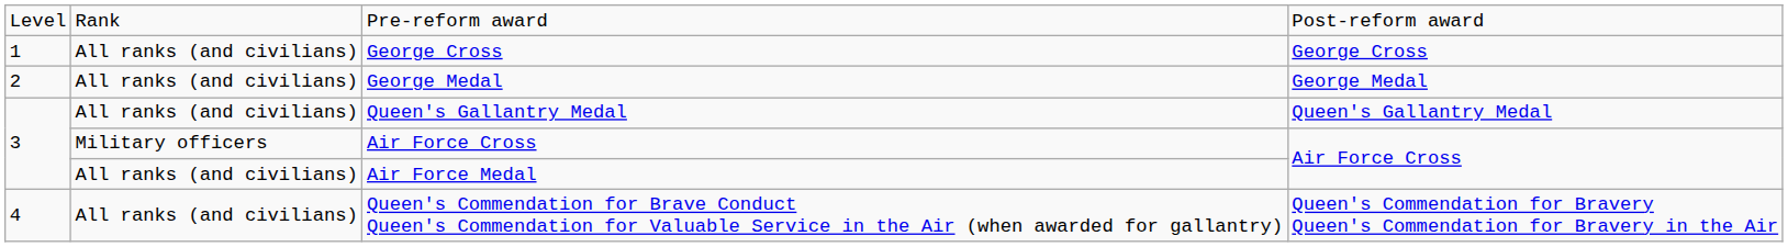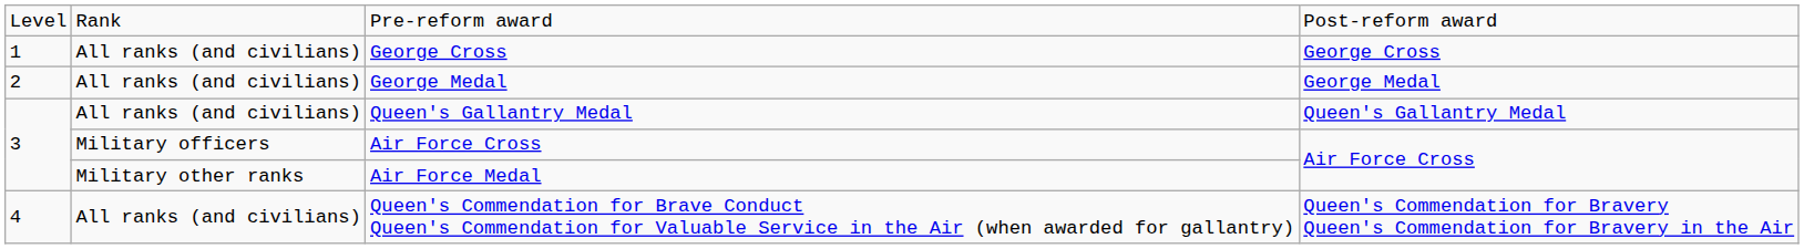Air Force Medal | column 2: All ranks (and civilians) -> Military other ranks
